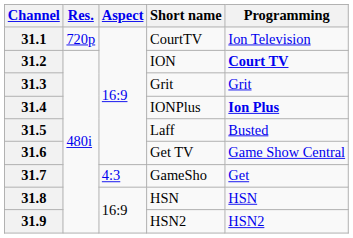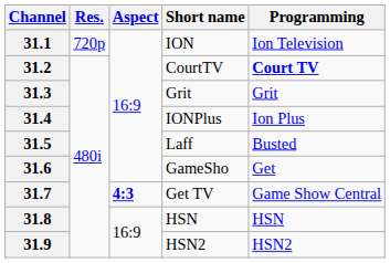31.1 | Short name: CourtTV -> ION
31.2 | Short name: ION -> CourtTV
31.4 | Programming: bold -> normal
31.6 | Short name: Get TV -> GameSho
31.6 | Programming: Game Show Central -> Get
31.7 | Aspect: normal -> bold
31.7 | Short name: GameSho -> Get TV
31.7 | Programming: Get -> Game Show Central
